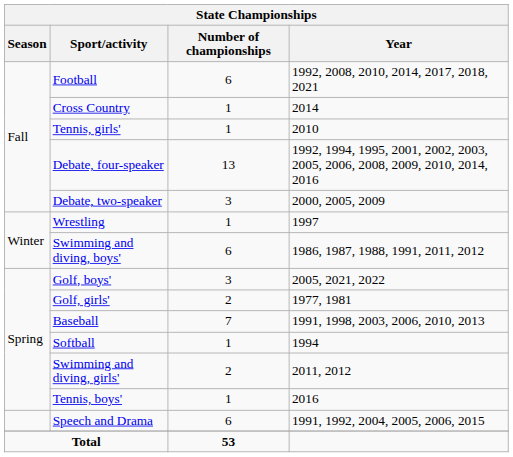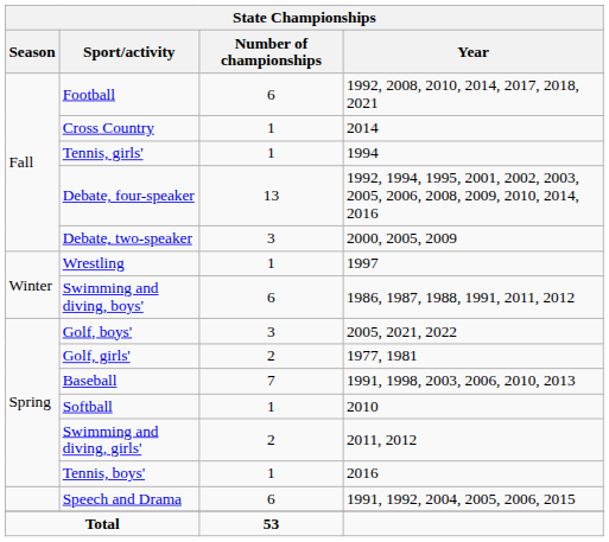Tennis, girls' | Year: 2010 -> 1994
Softball | Year: 1994 -> 2010
